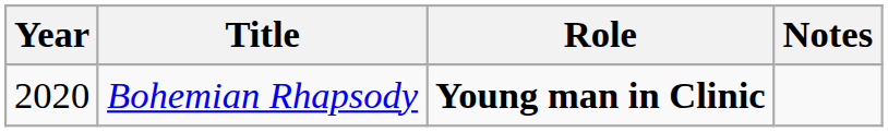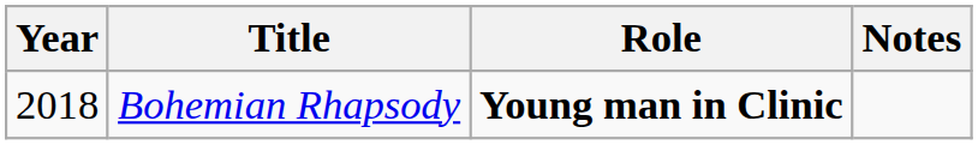Bohemian Rhapsody | Year: 2020 -> 2018
